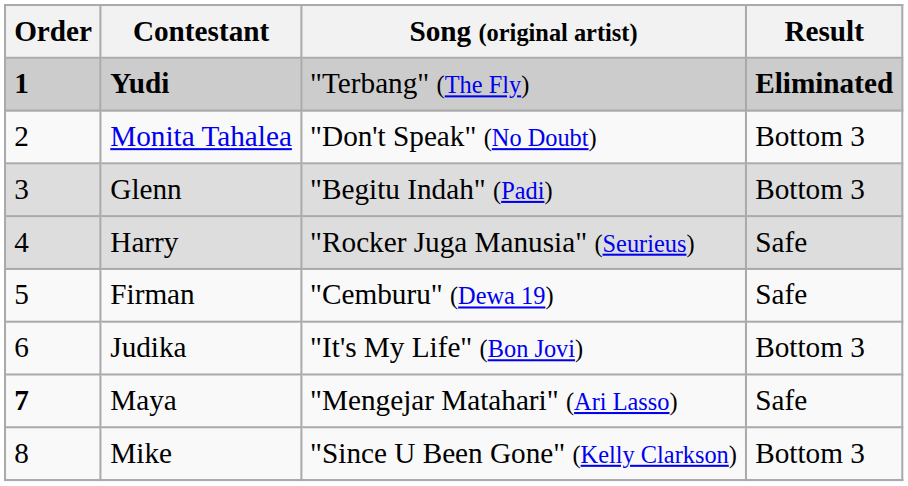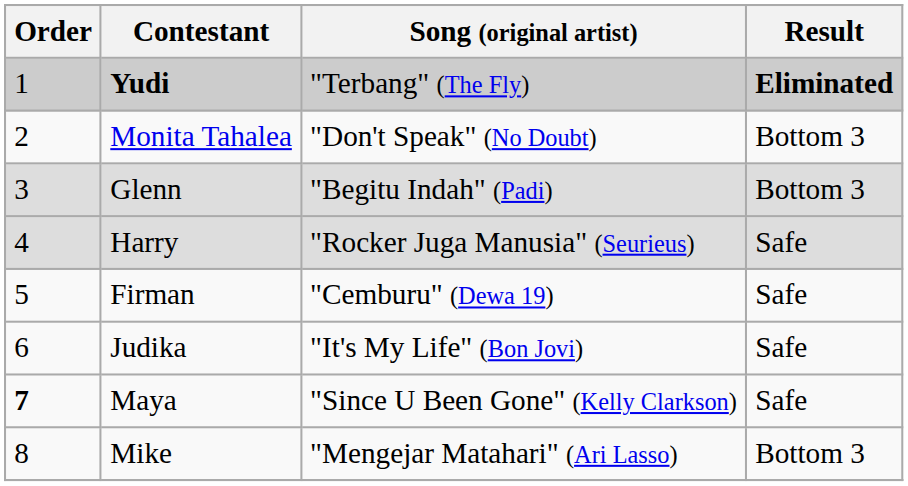Yudi | Order: bold -> normal
Judika | Result: Bottom 3 -> Safe
Maya | Song (original artist): "Mengejar Matahari" (Ari Lasso) -> "Since U Been Gone" (Kelly Clarkson)
Mike | Song (original artist): "Since U Been Gone" (Kelly Clarkson) -> "Mengejar Matahari" (Ari Lasso)
